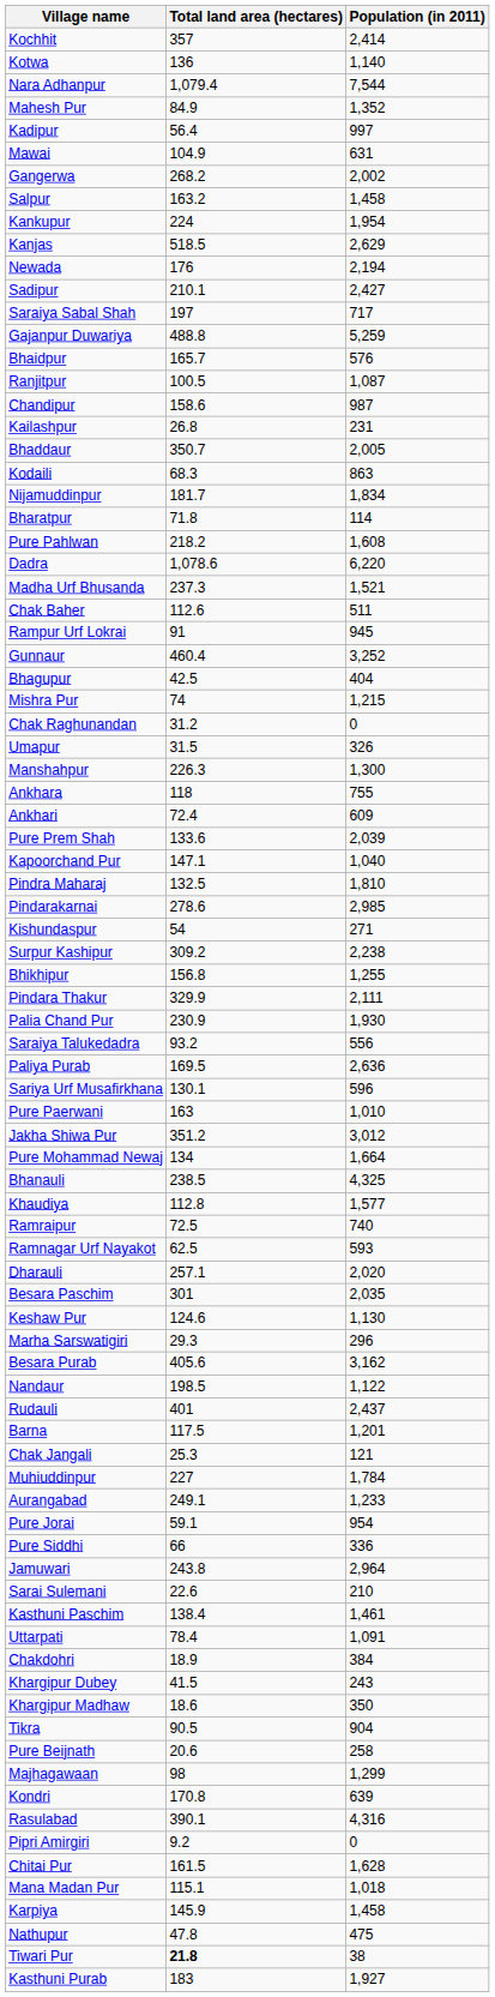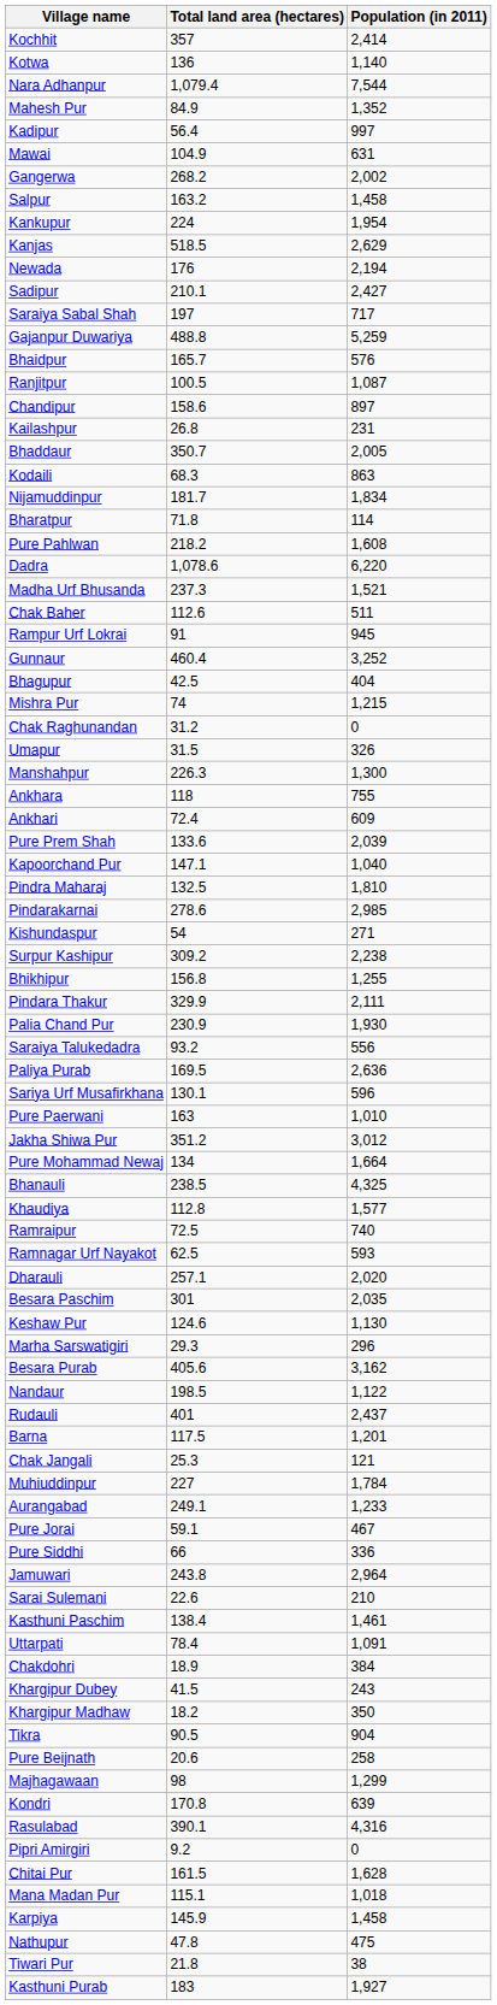Chandipur | Population (in 2011): 987 -> 897
Pure Jorai | Population (in 2011): 954 -> 467
Khargipur Madhaw | Total land area (hectares): 18.6 -> 18.2
Tiwari Pur | Total land area (hectares): bold -> normal
